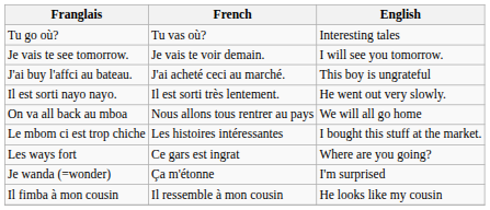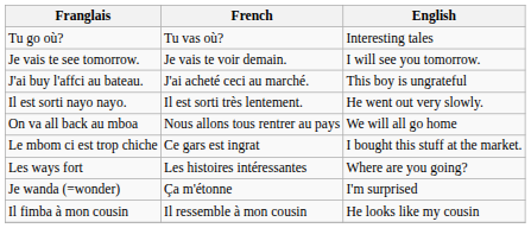Le mbom ci est trop chiche | French: Les histoires intéressantes -> Ce gars est ingrat
Les ways fort | French: Ce gars est ingrat -> Les histoires intéressantes
